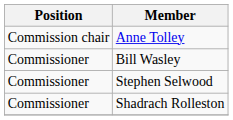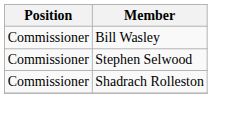- row: Commission chair | Anne Tolley
